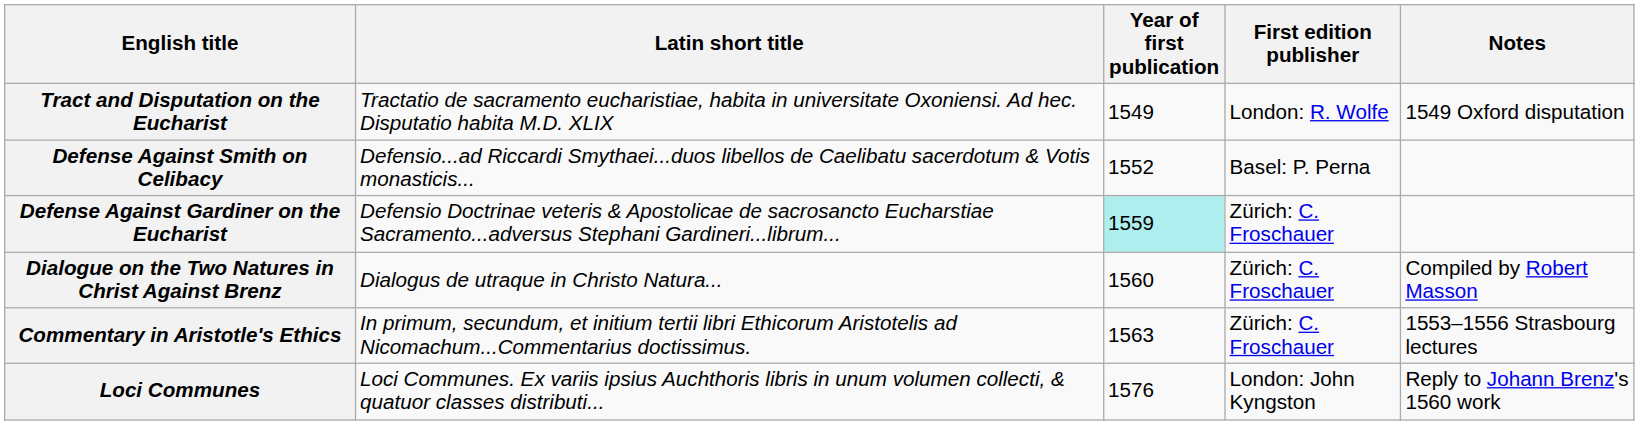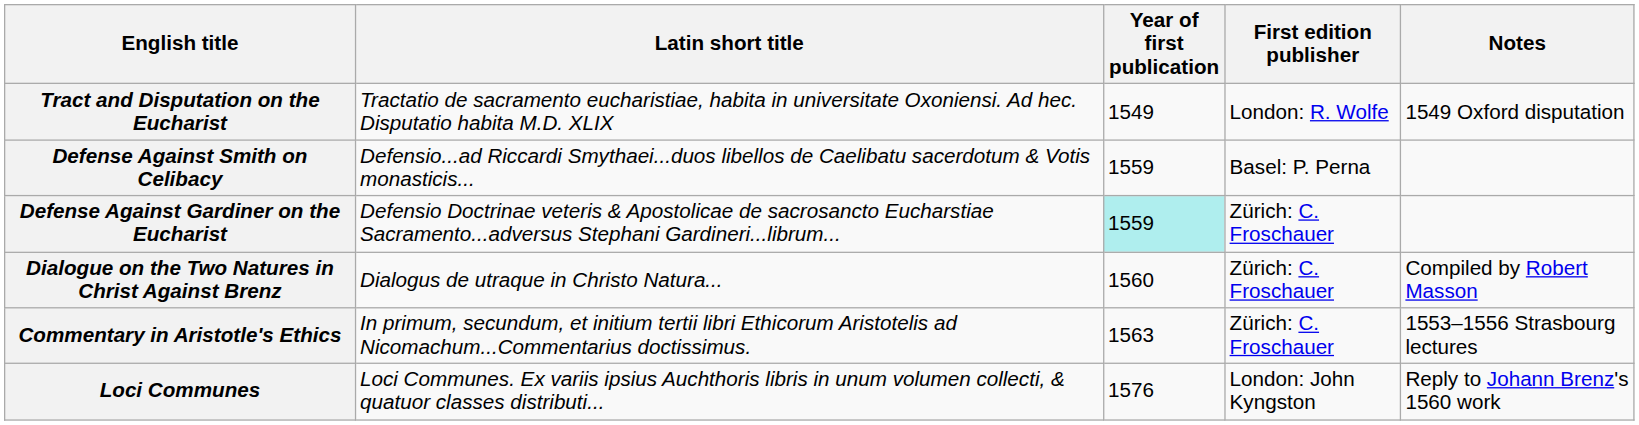Defense Against Smith on Celibacy | Year of first publication: 1552 -> 1559
